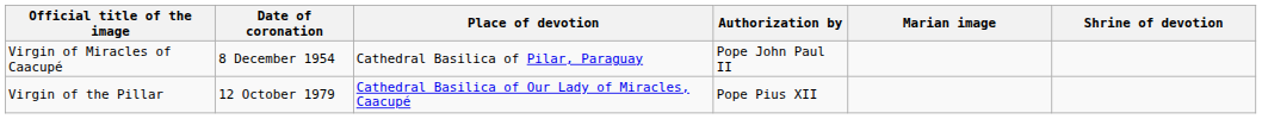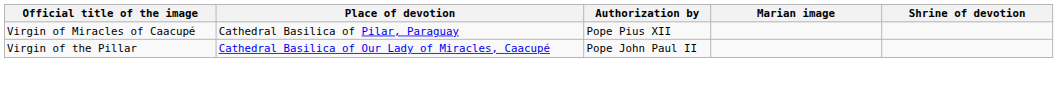- column: Date of coronation | 8 December 1954 | 12 October 1979
Virgin of Miracles of Caacupé | Authorization by: Pope John Paul II -> Pope Pius XII
Virgin of the Pillar | Authorization by: Pope Pius XII -> Pope John Paul II
